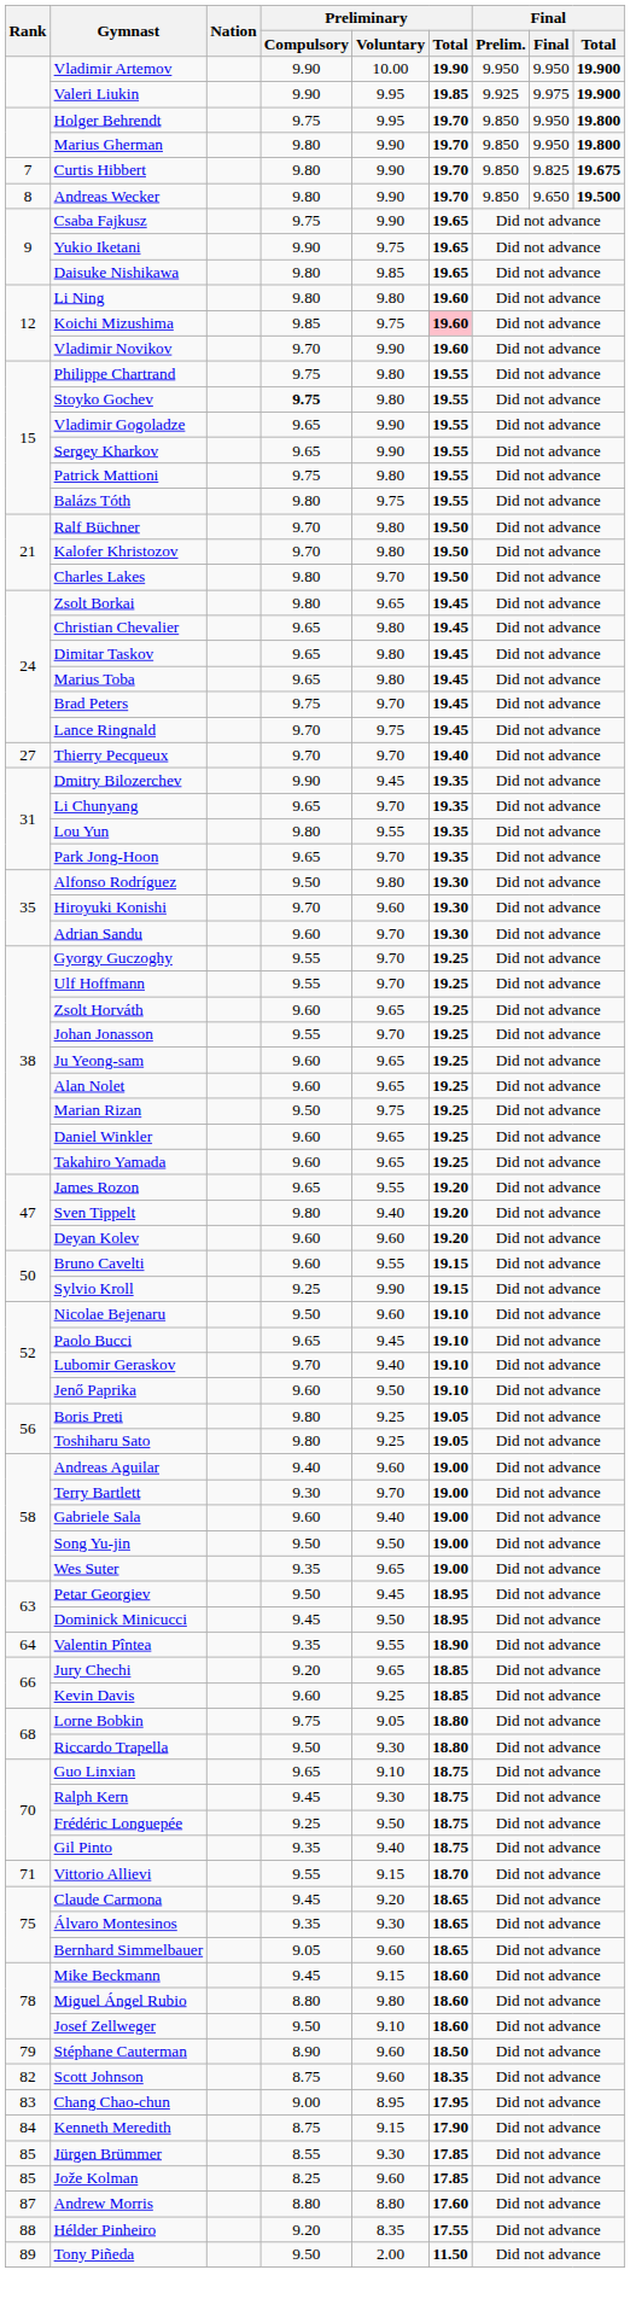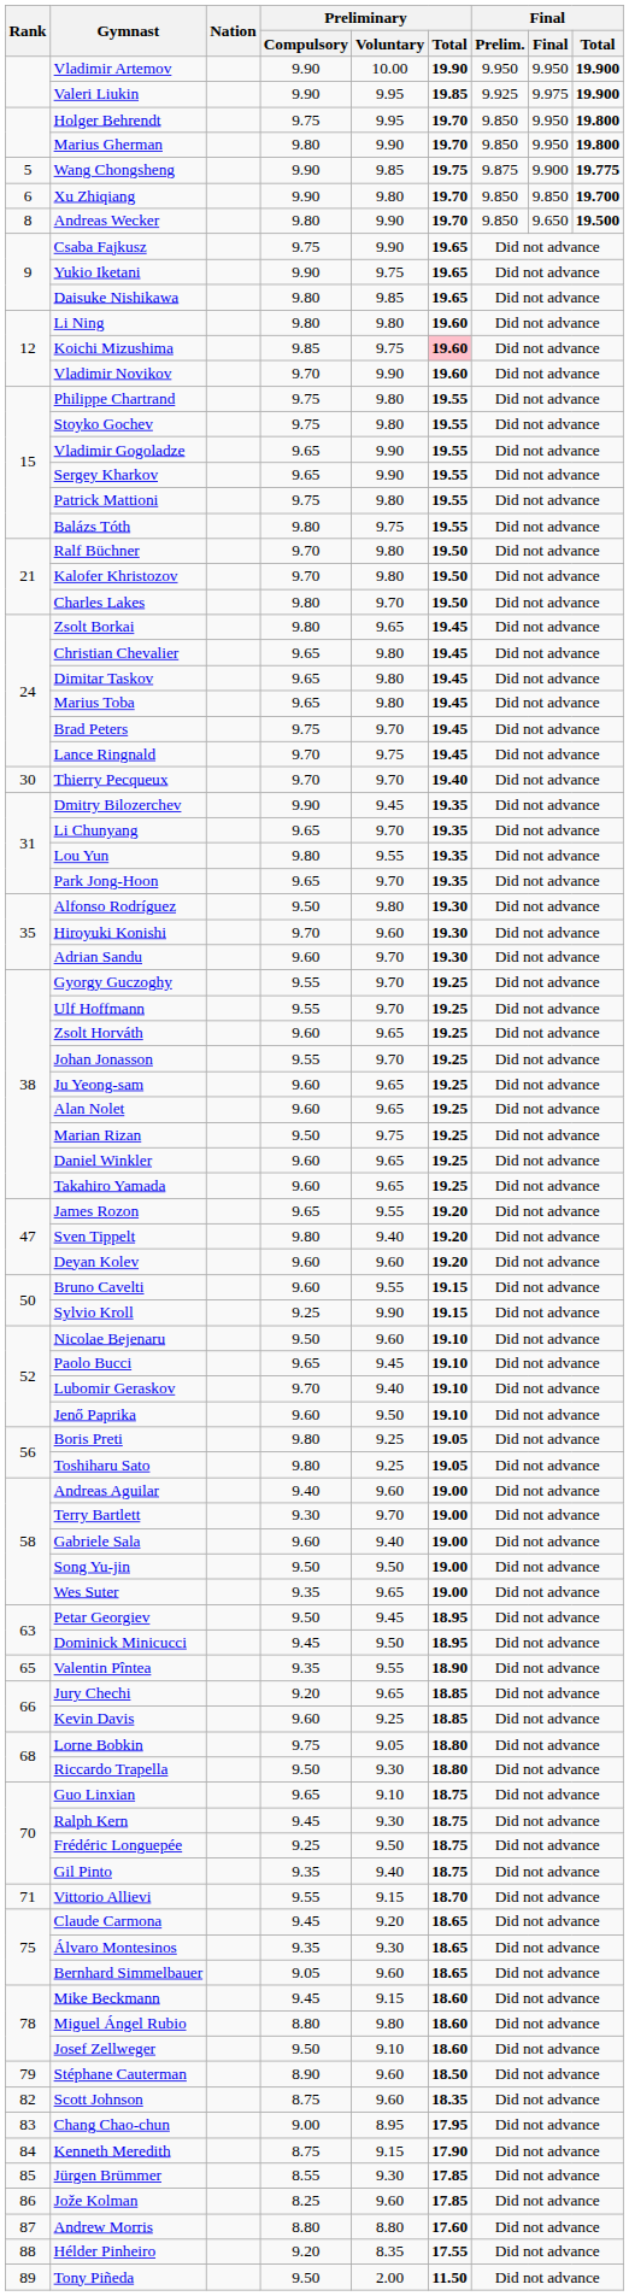+ row: 5 | Wang Chongsheng | 9.90 | 9.85 | 19.75 | 9.875 | 9.900 | 19.775
+ row: 6 | Xu Zhiqiang | 9.90 | 9.80 | 19.70 | 9.850 | 9.850 | 19.700
- row: 7 | Curtis Hibbert | 9.80 | 9.90 | 19.70 | 9.850 | 9.825 | 19.675
Stoyko Gochev | Preliminary / Compulsory: bold -> normal
Thierry Pecqueux | Rank: 27 -> 30
Valentin Pîntea | Rank: 64 -> 65
Jože Kolman | Rank: 85 -> 86
